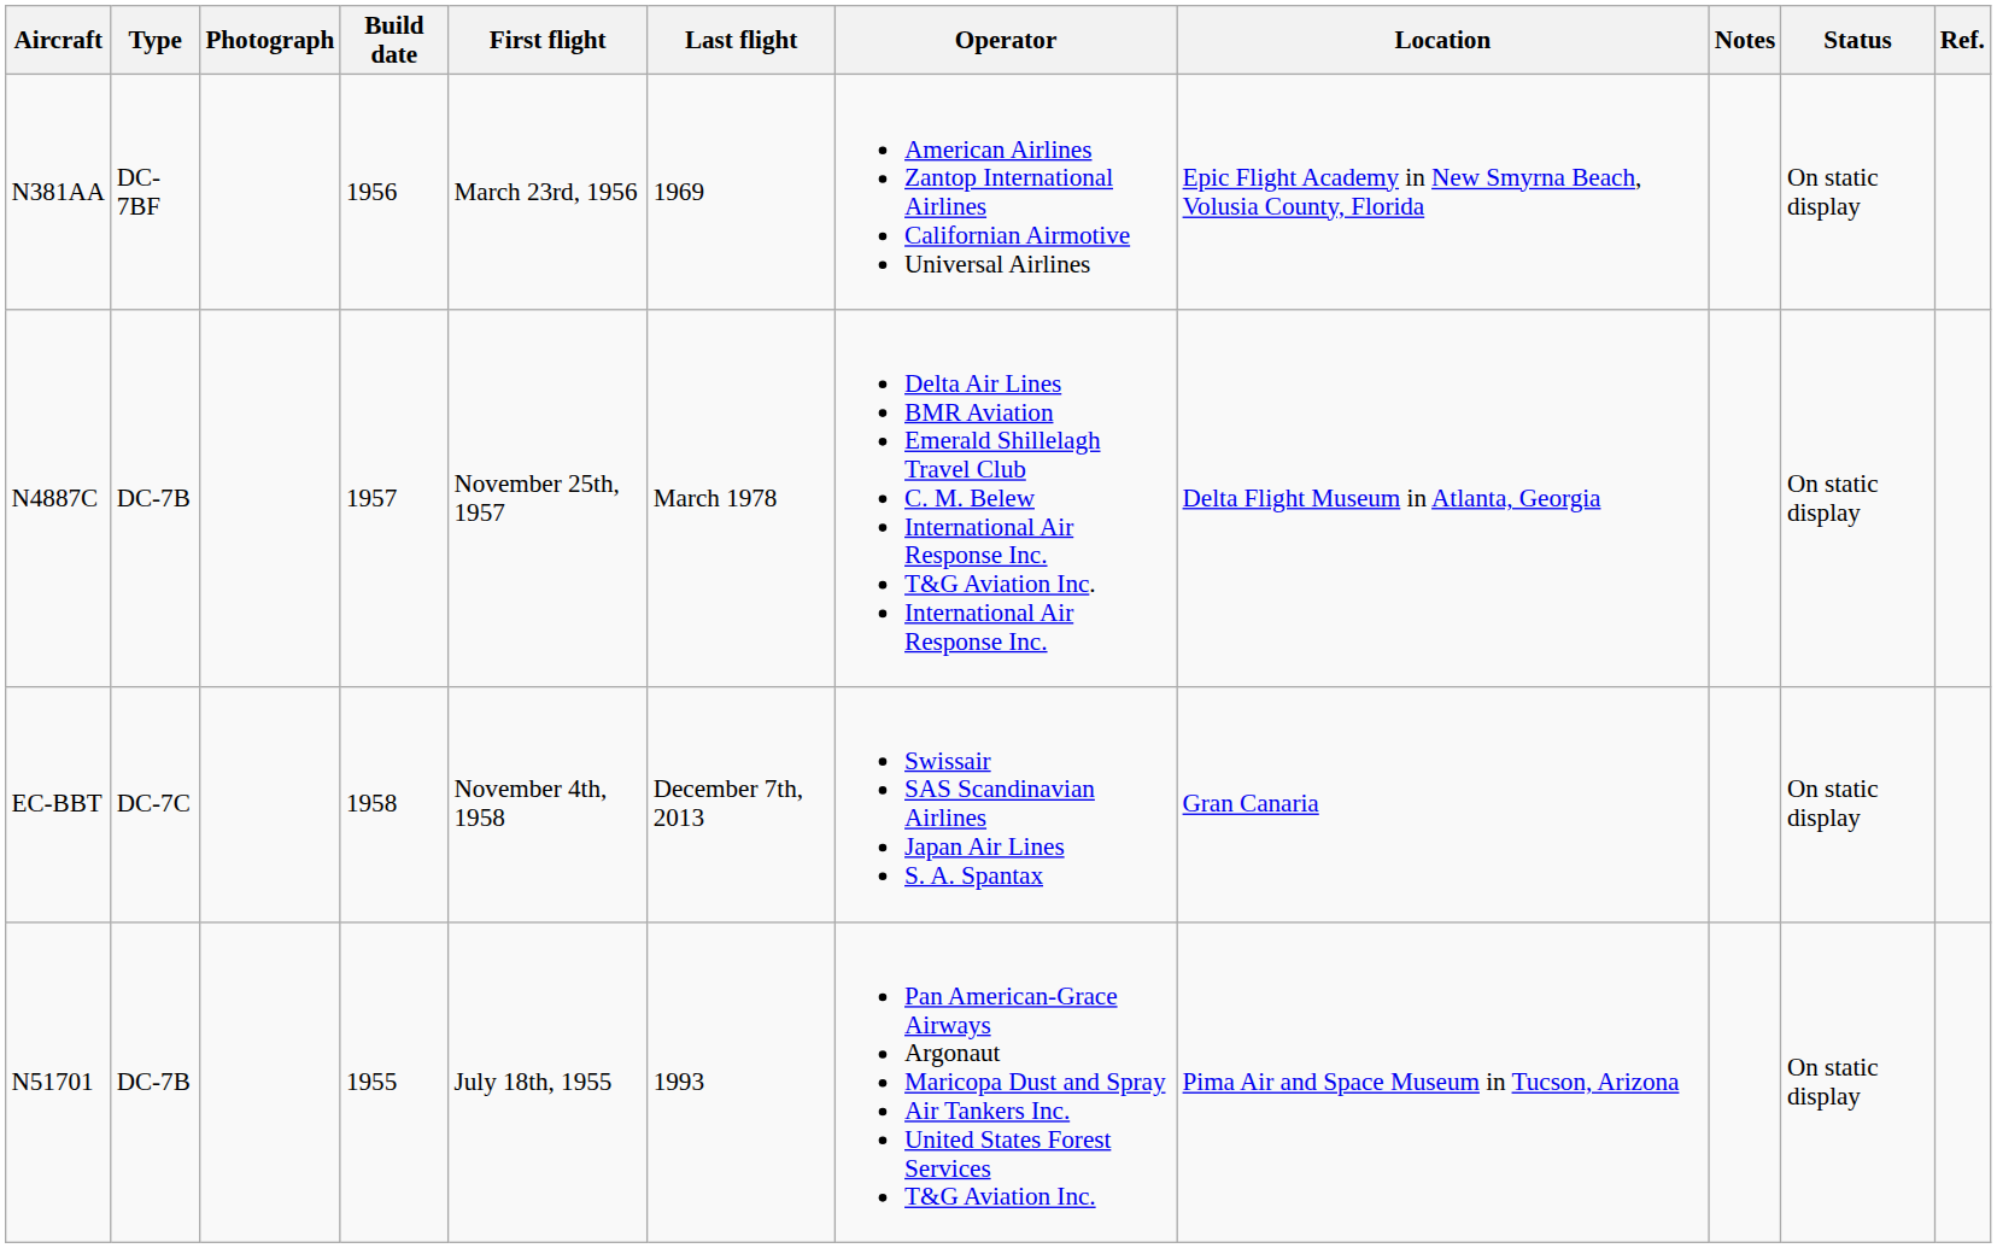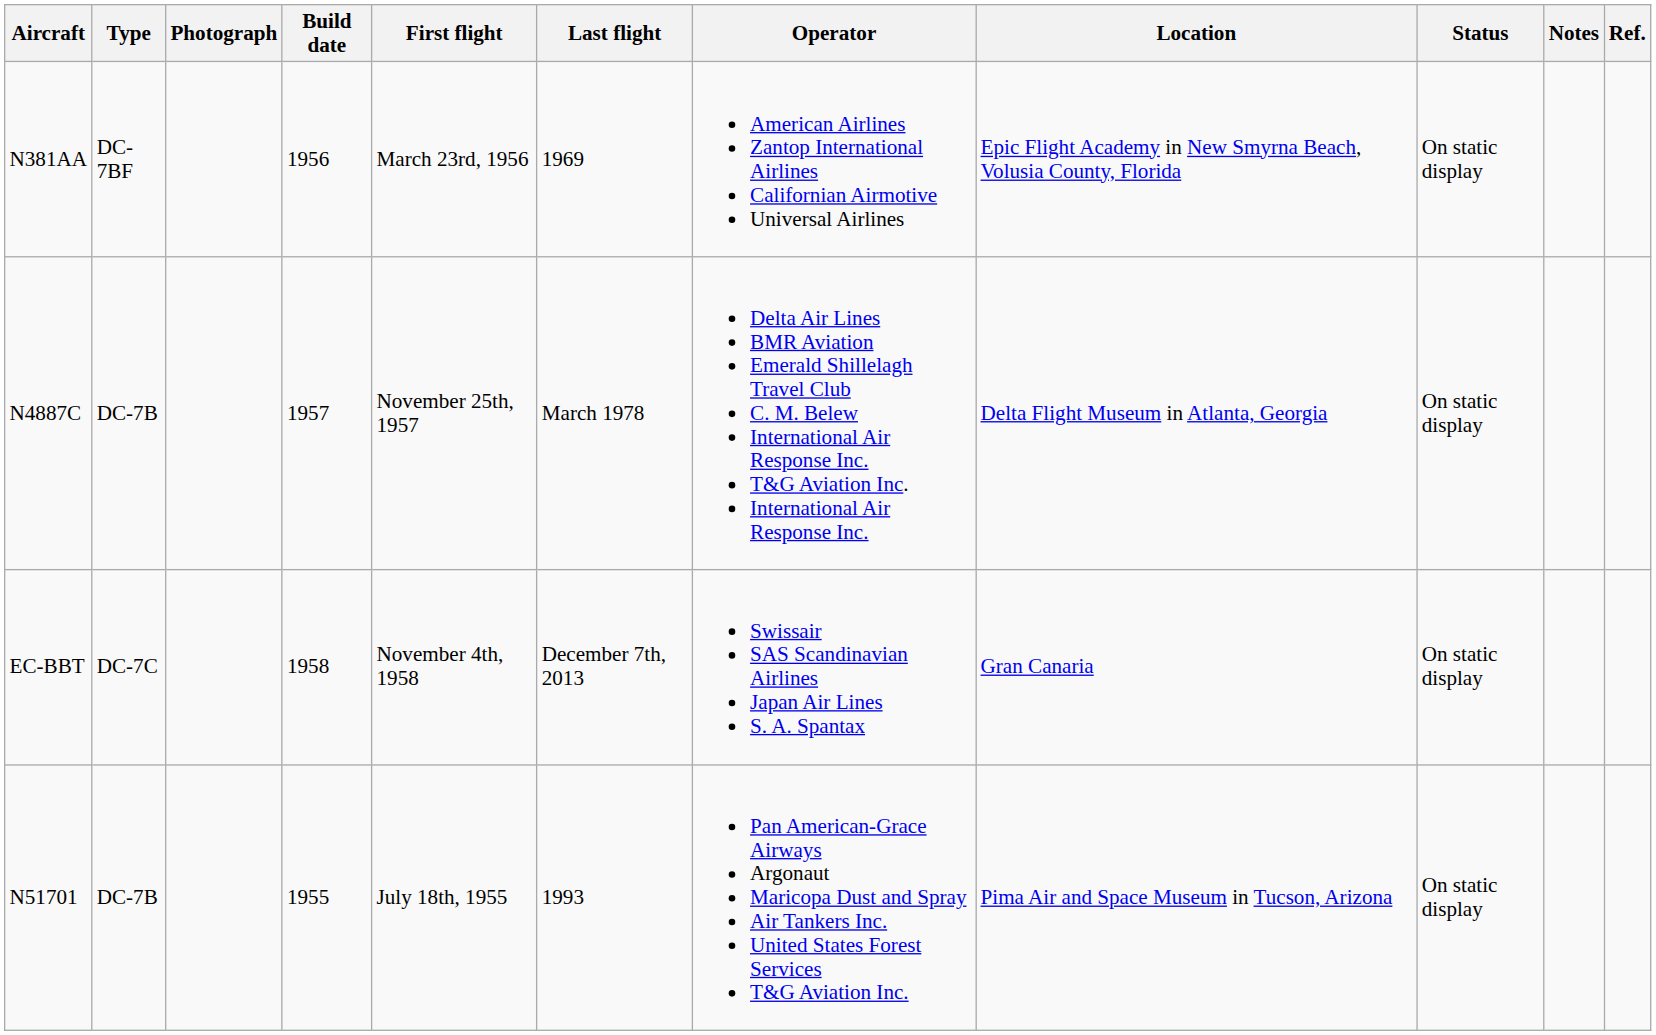columns swapped: Status <-> Notes
